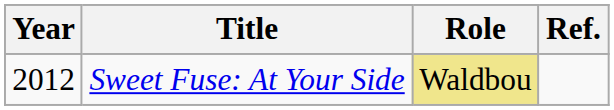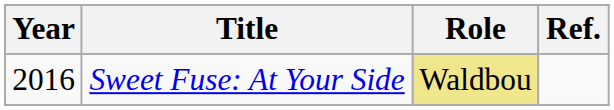Sweet Fuse: At Your Side | Year: 2012 -> 2016
